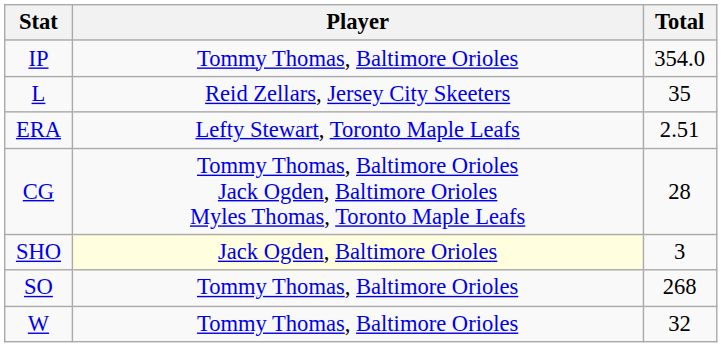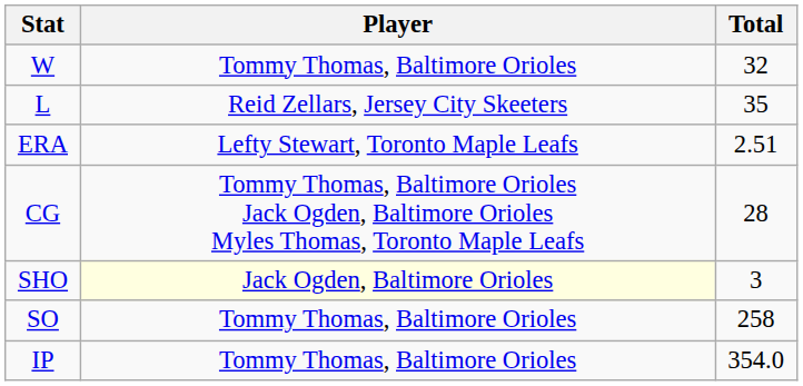rows swapped: W <-> IP
SO | Total: 268 -> 258
